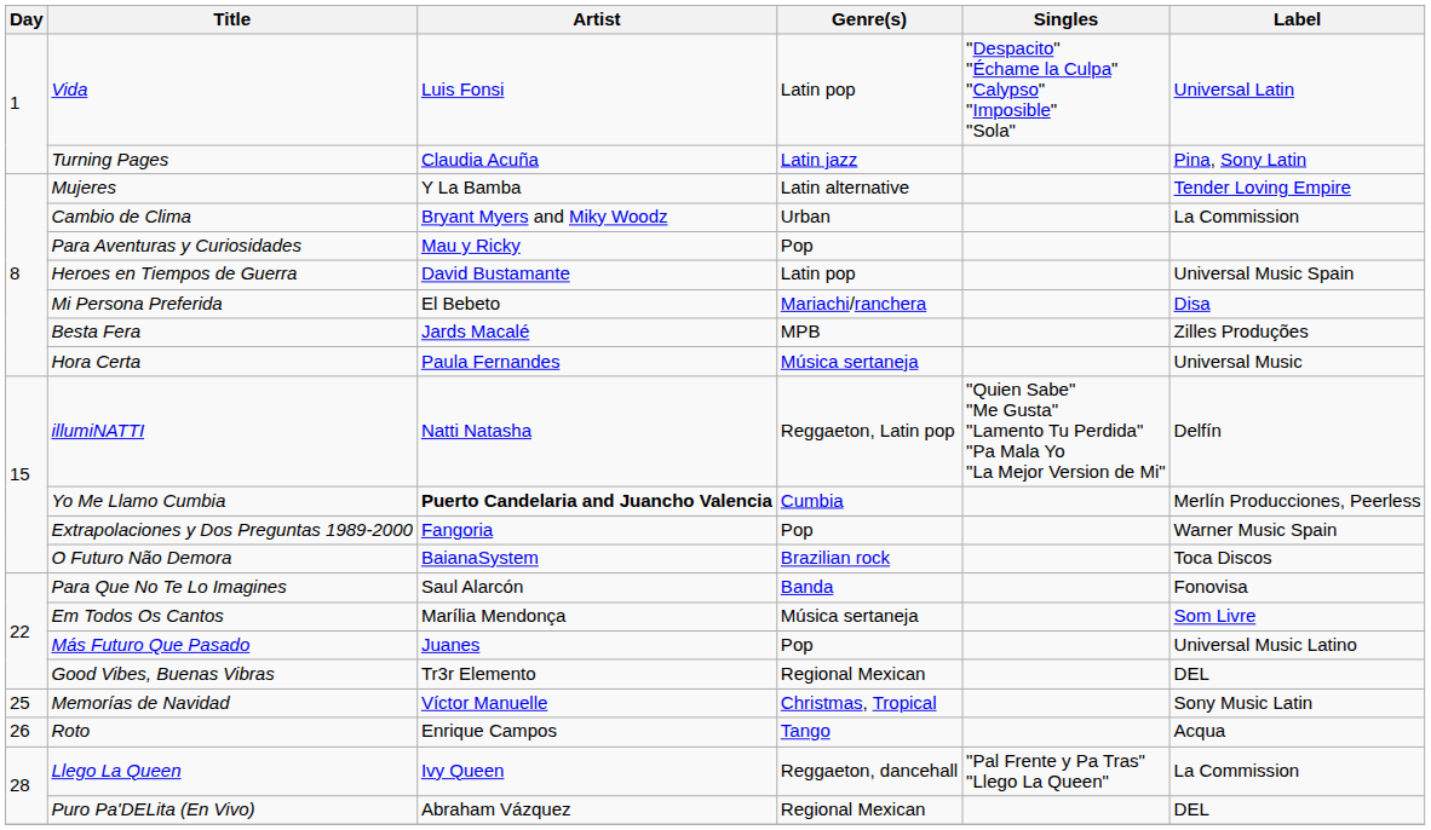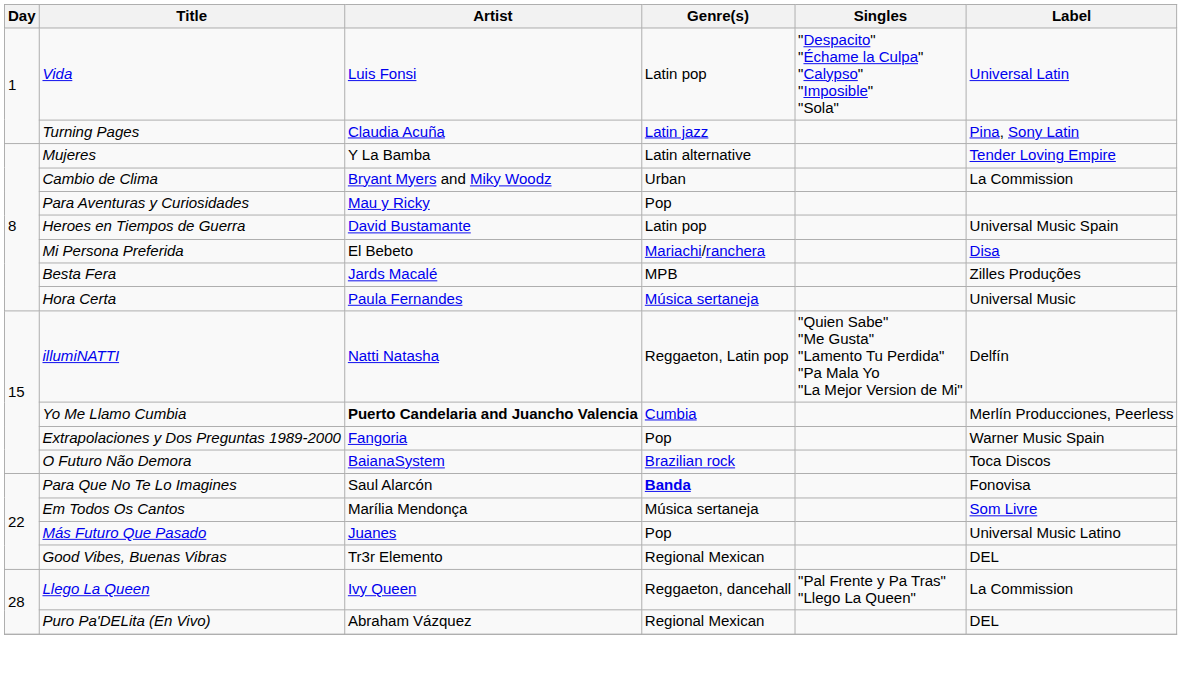Para Que No Te Lo Imagines | Genre(s): normal -> bold
- row: 25 | Memorías de Navidad | Víctor Manuelle | Christmas, Tropical | Sony Music Latin
- row: 26 | Roto | Enrique Campos | Tango | Acqua
